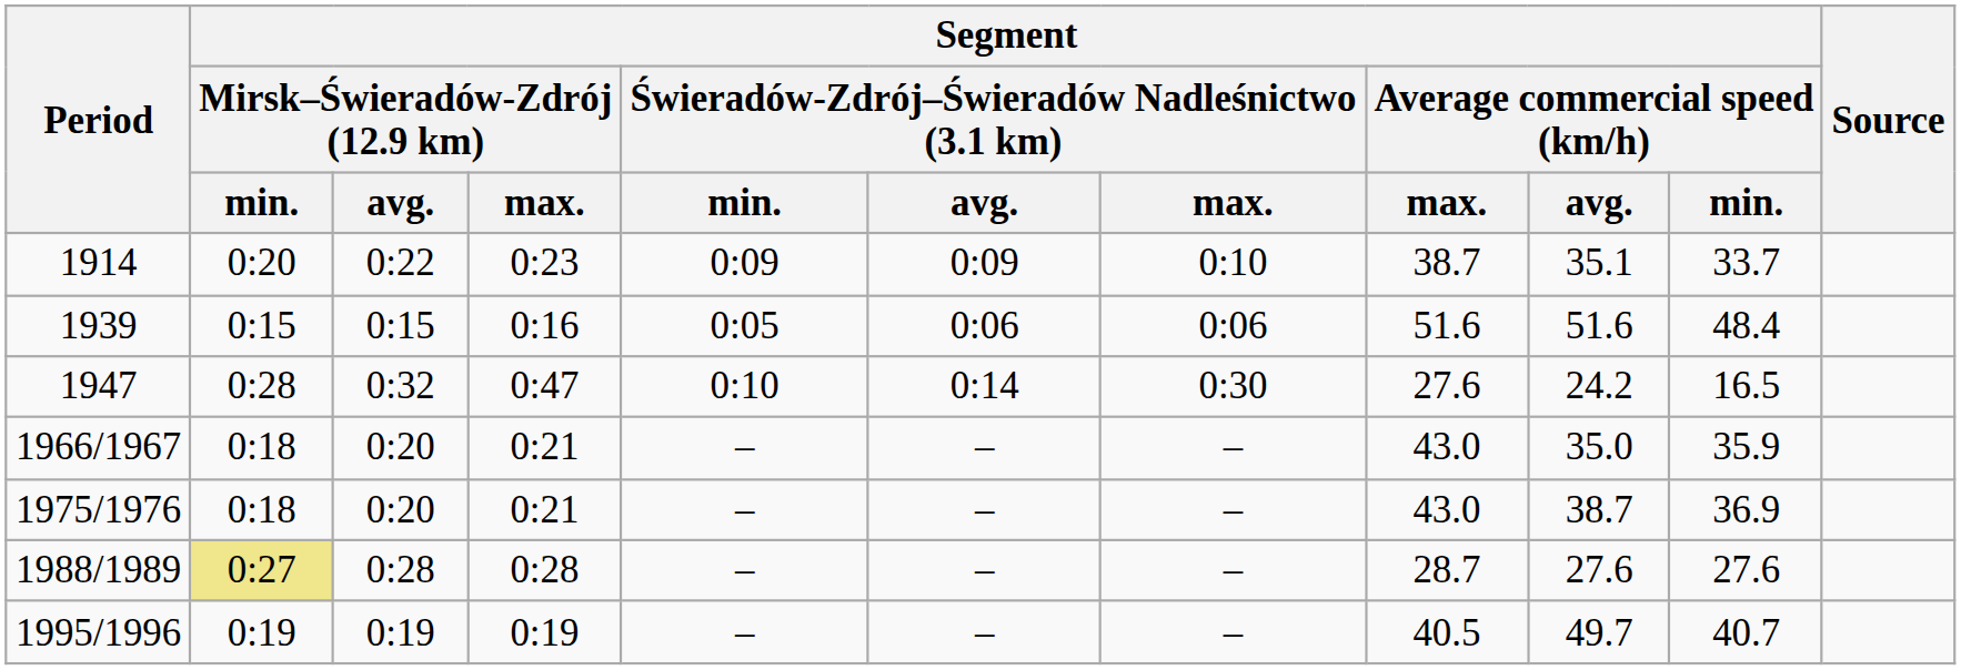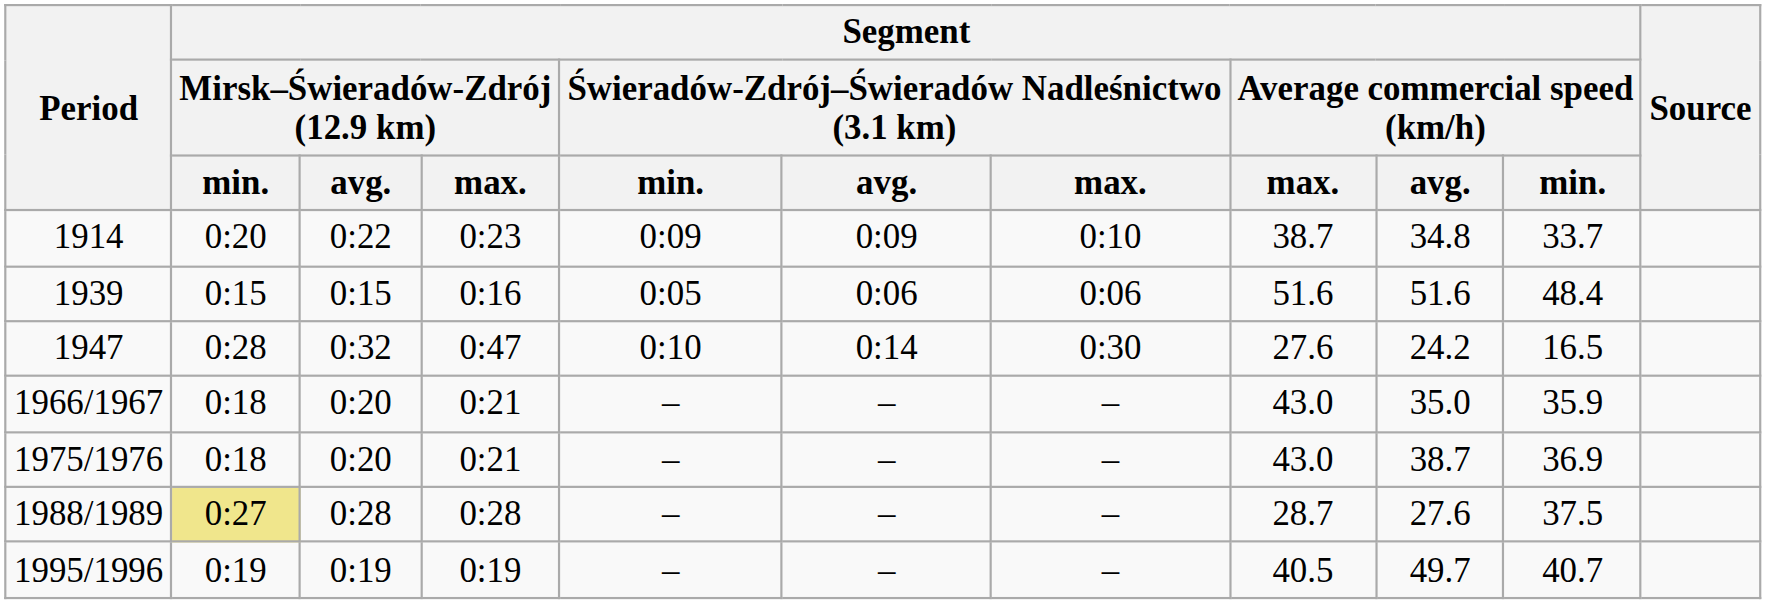1914 | Segment / Average commercial speed (km/h) / avg.: 35.1 -> 34.8
1988/1989 | Segment / Average commercial speed (km/h) / min.: 27.6 -> 37.5
